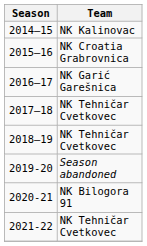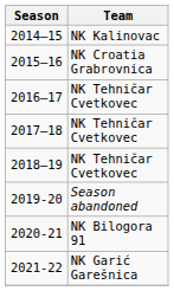2016–17 | Team: NK Garić Garešnica -> NK Tehničar Cvetkovec
2021-22 | Team: NK Tehničar Cvetkovec -> NK Garić Garešnica
